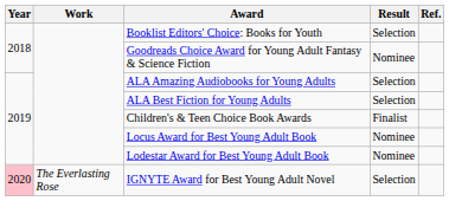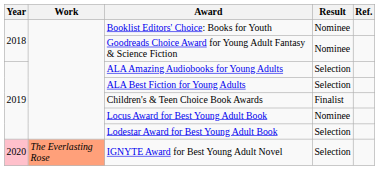Booklist Editors' Choice: Books for Youth | Result: Selection -> Nominee
Lodestar Award for Best Young Adult Book | Result: Nominee -> Selection
IGNYTE Award for Best Young Adult Novel | Work: no background -> lightsalmon background
